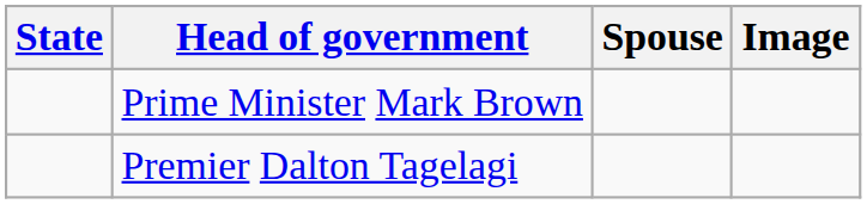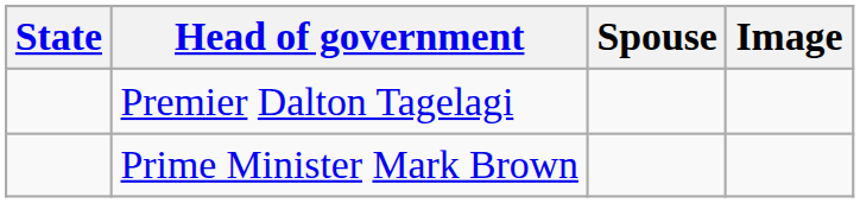rows swapped: Prime Minister Mark Brown <-> Premier Dalton Tagelagi
